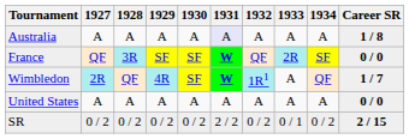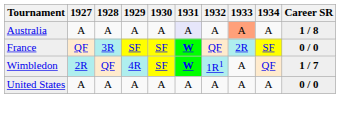Australia | 1933: no background -> lightsalmon background
- row: SR | 0 / 2 | 0 / 2 | 0 / 2 | 0 / 2 | 2 / 2 | 0 / 2 | 0 / 1 | 0 / 2 | 2 / 15
